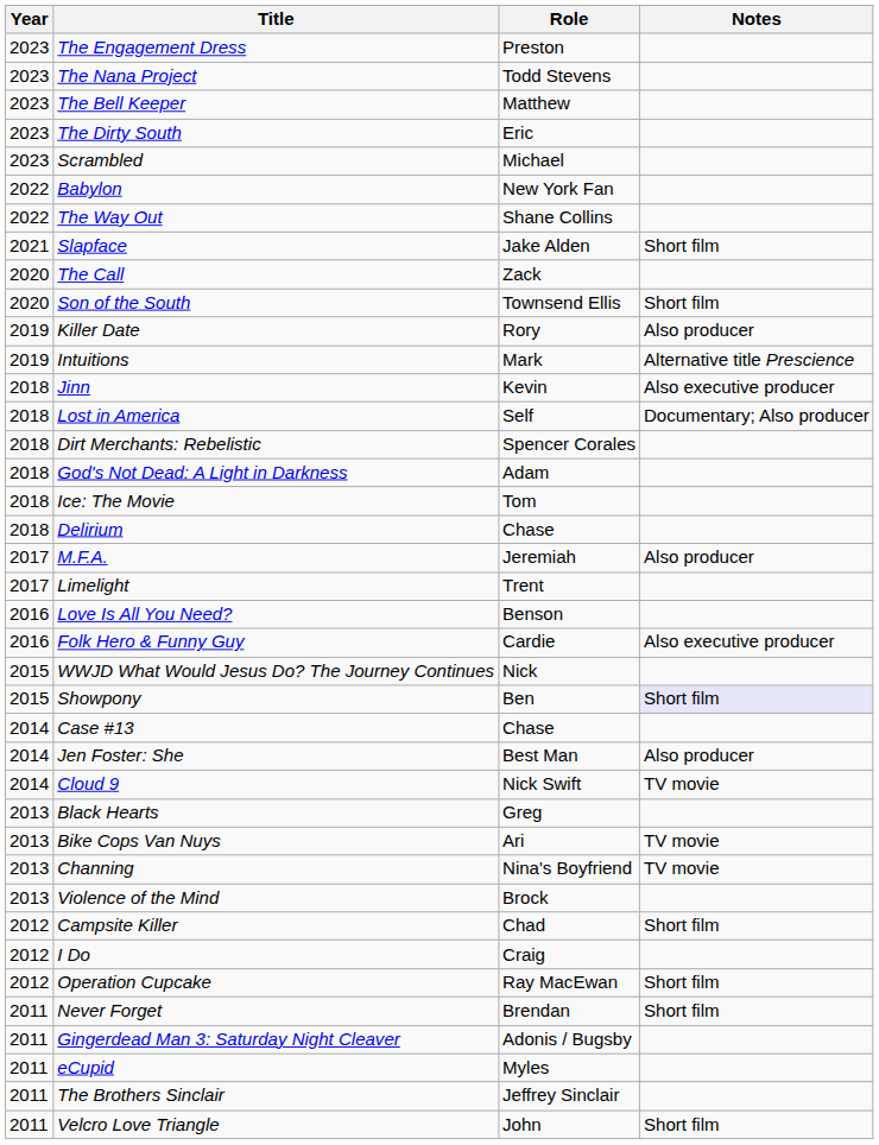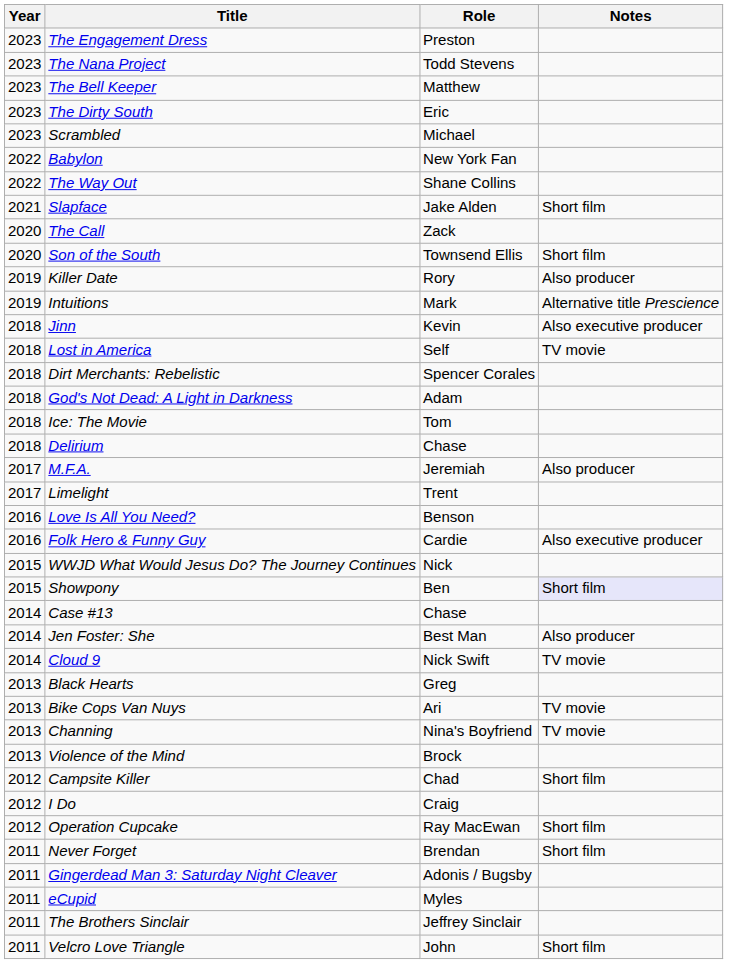Lost in America | Notes: Documentary; Also producer -> TV movie
